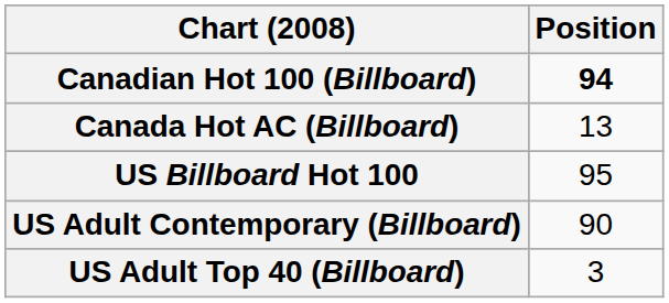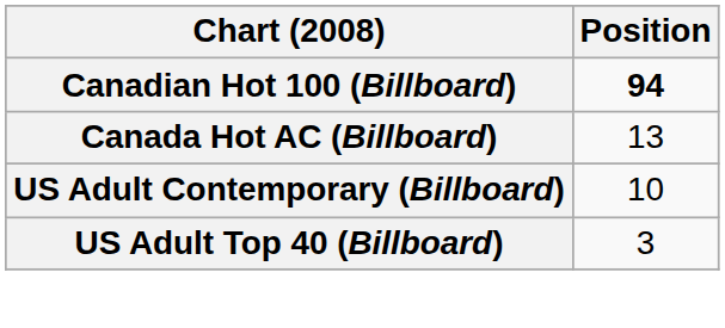- row: US Billboard Hot 100 | 95
US Adult Contemporary (Billboard) | Position: 90 -> 10
